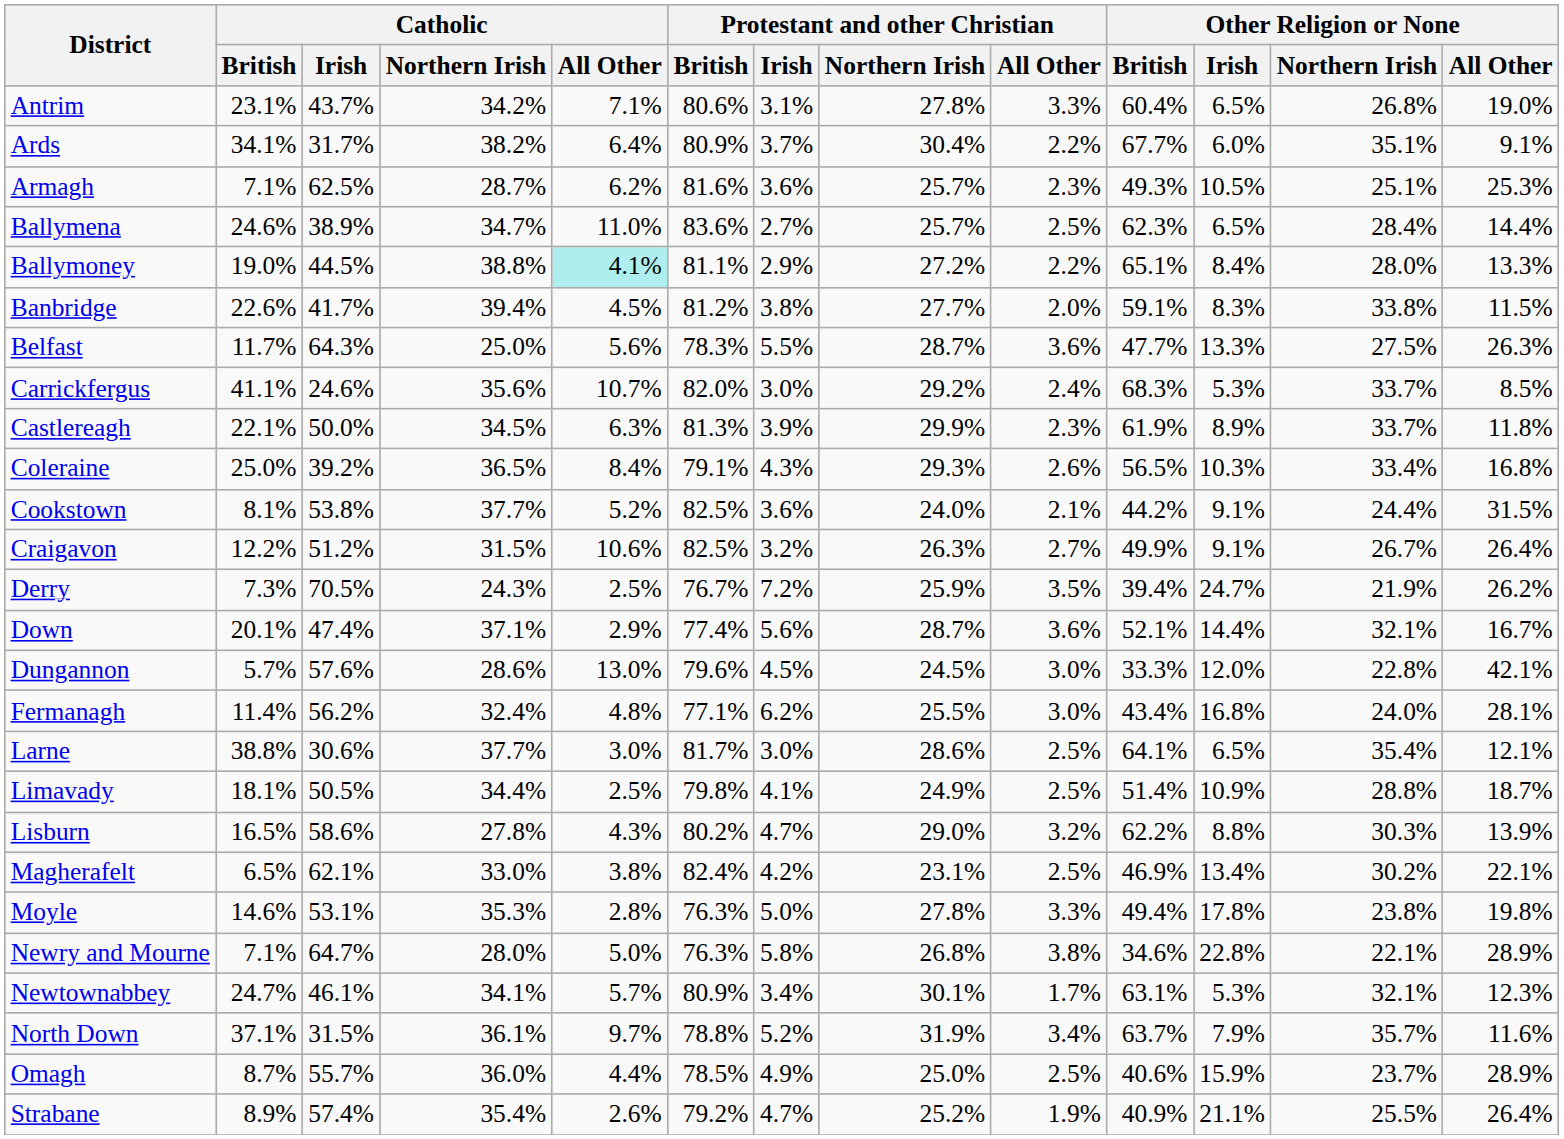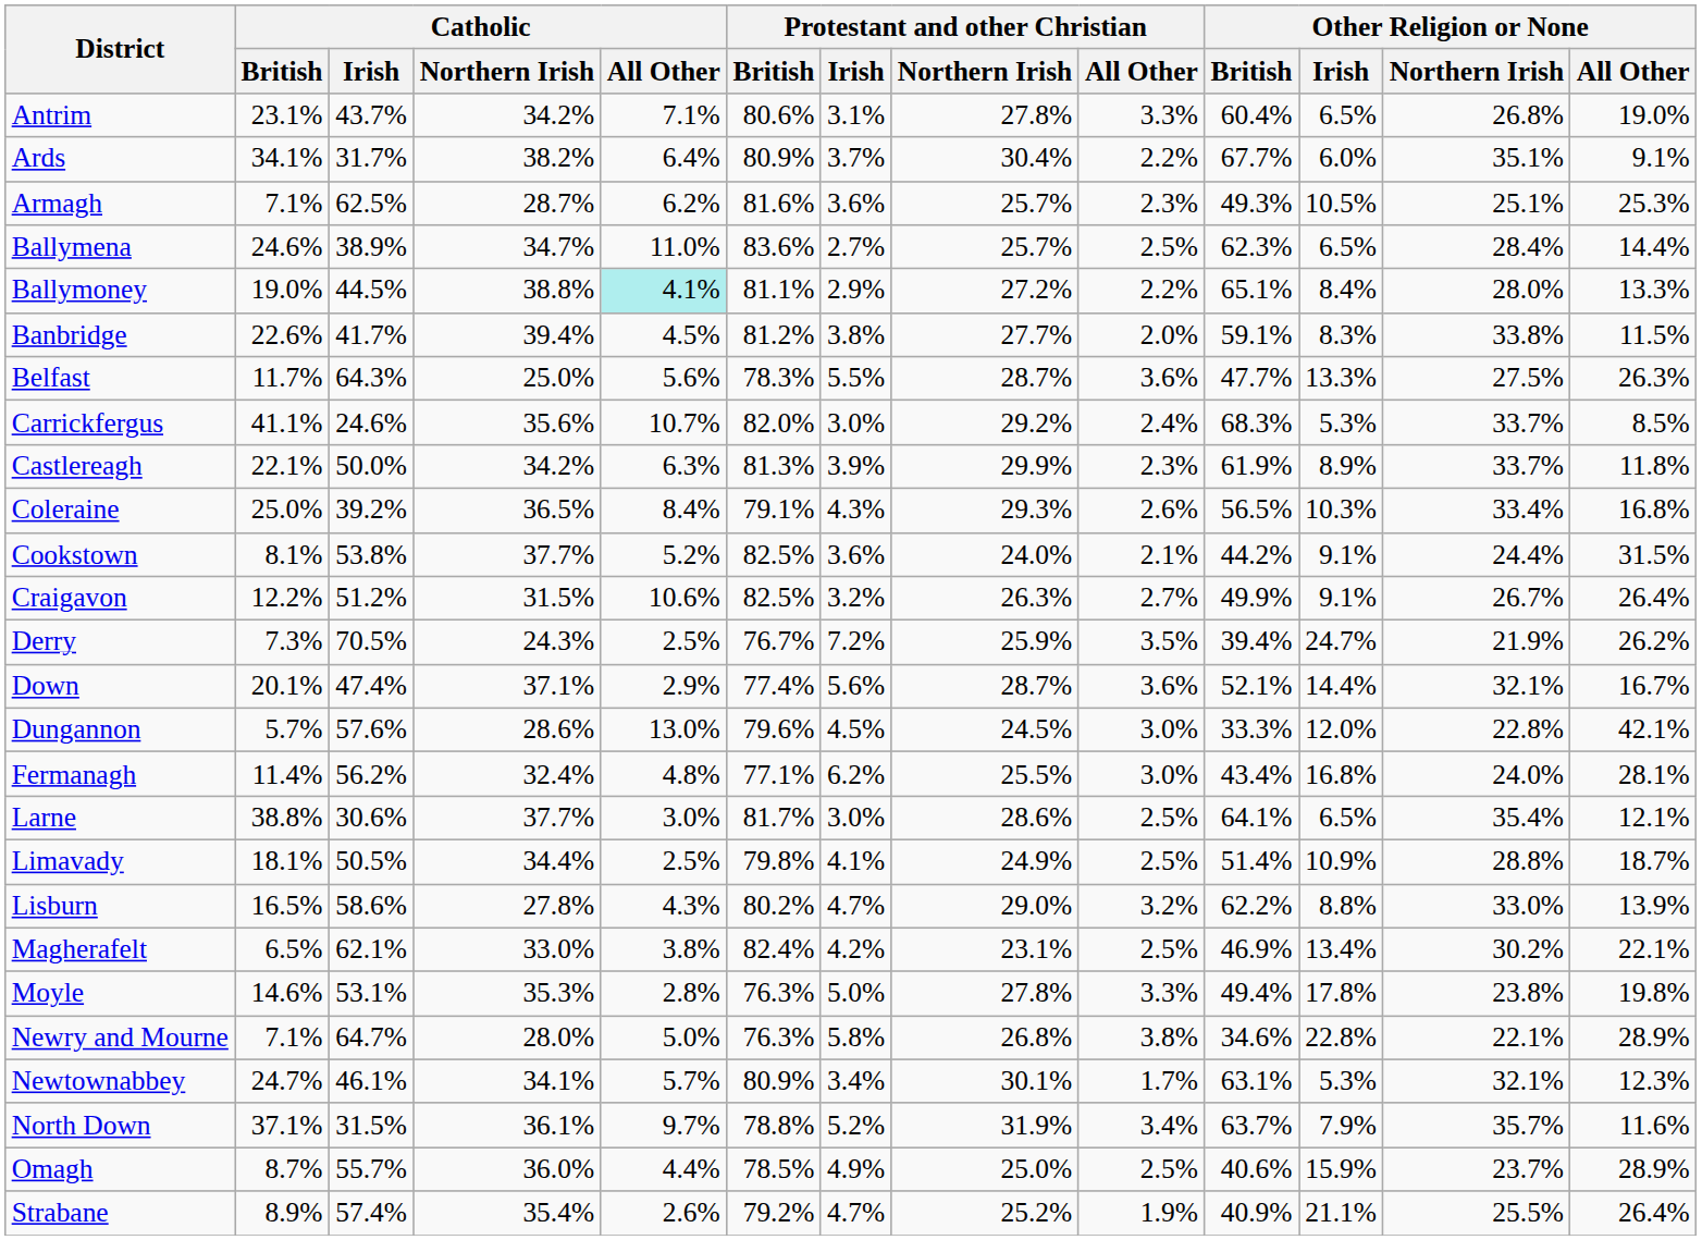Castlereagh | Catholic / Northern Irish: 34.5% -> 34.2%
Lisburn | Other Religion or None / Northern Irish: 30.3% -> 33.0%
